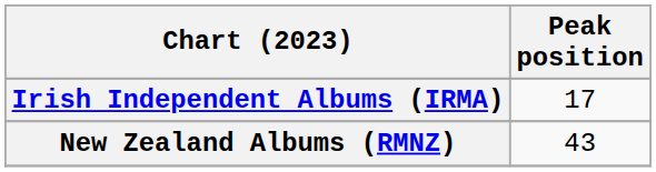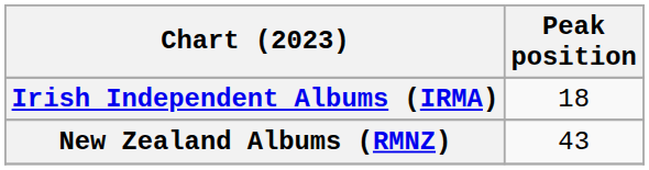Irish Independent Albums (IRMA) | Peak position: 17 -> 18
